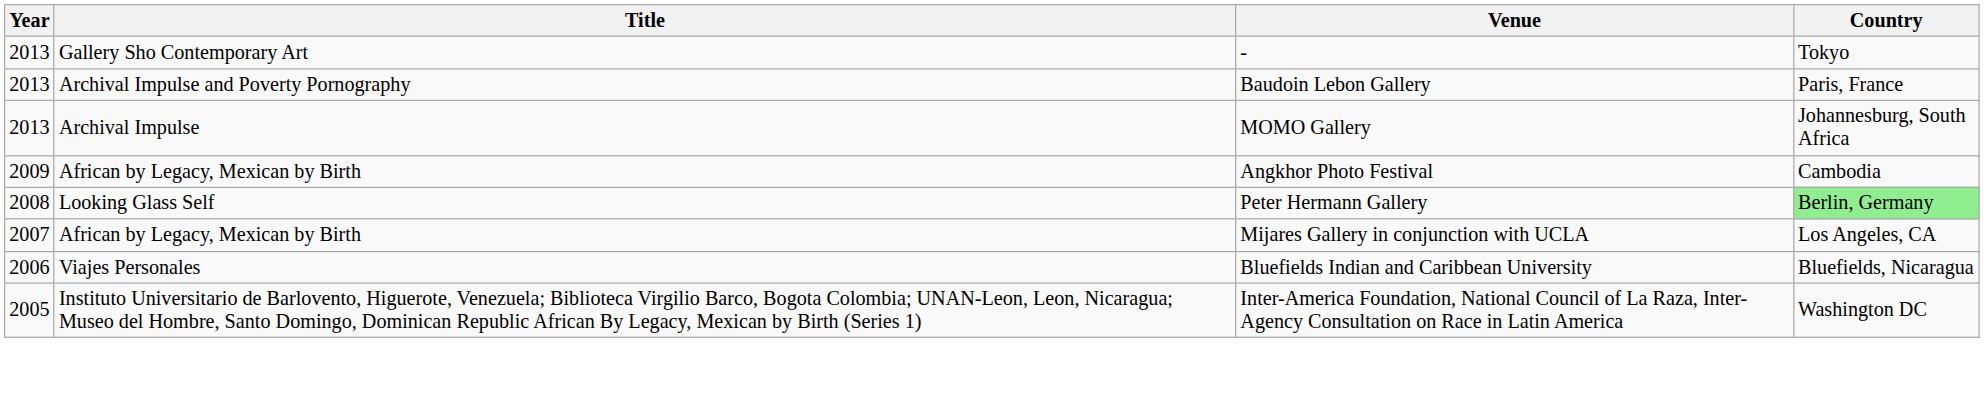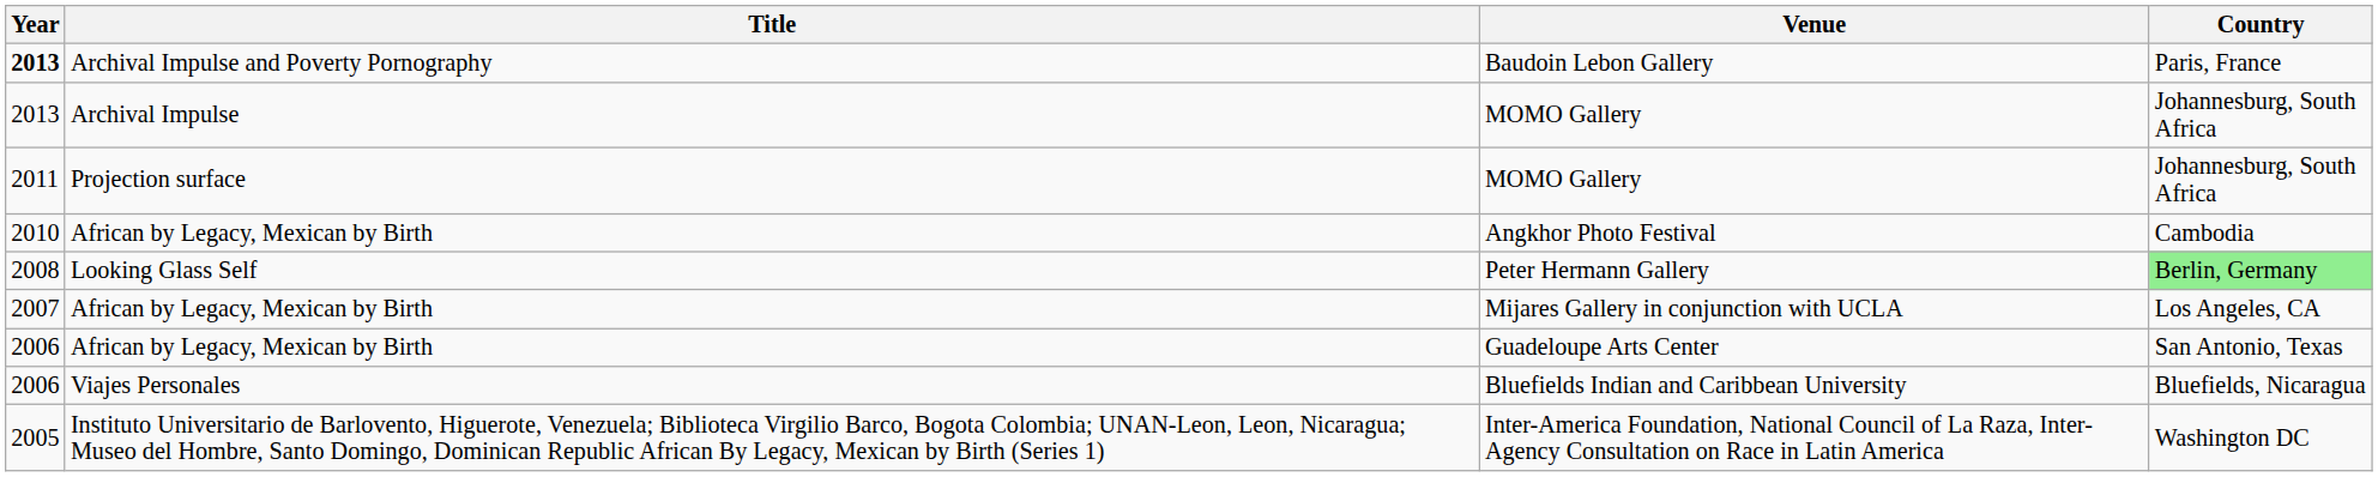- row: 2013 | Gallery Sho Contemporary Art | - | Tokyo
Baudoin Lebon Gallery | Year: normal -> bold
+ row: 2011 | Projection surface | MOMO Gallery | Johannesburg, South Africa
Angkhor Photo Festival | Year: 2009 -> 2010
+ row: 2006 | African by Legacy, Mexican by Birth | Guadeloupe Arts Center | San Antonio, Texas
